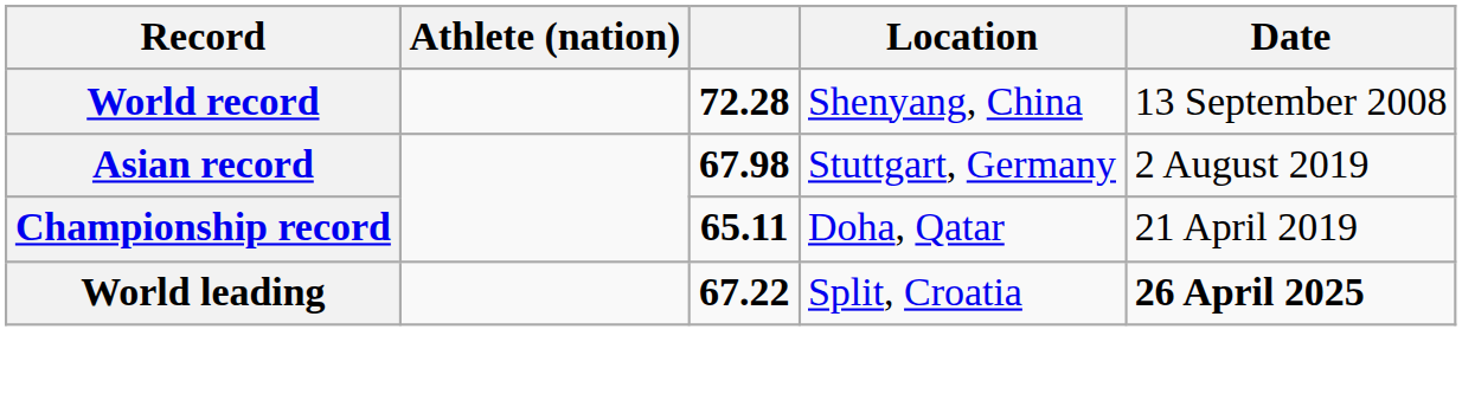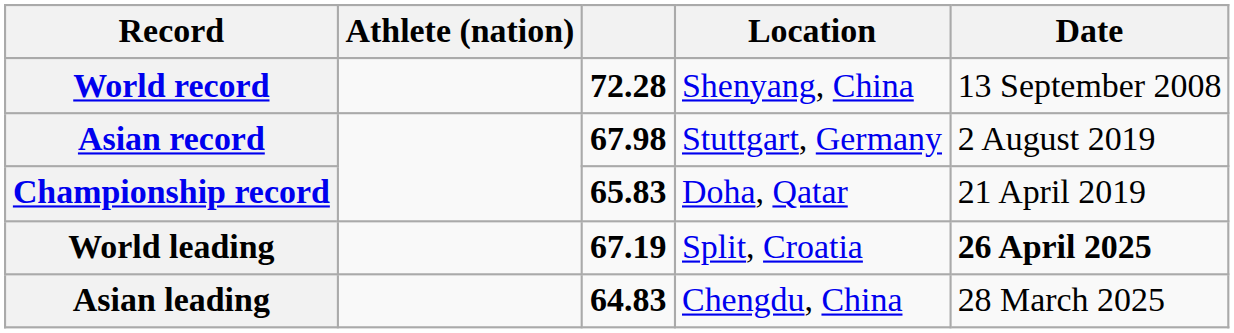Championship record | column 3: 65.11 -> 65.83
World leading | column 3: 67.22 -> 67.19
+ row: Asian leading | 64.83 | Chengdu, China | 28 March 2025
